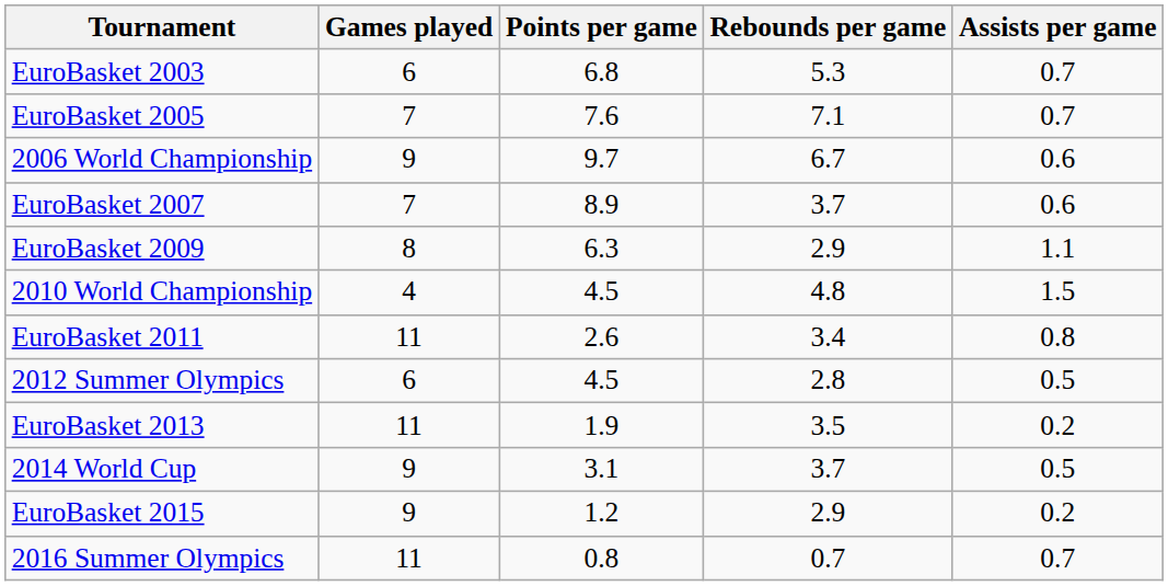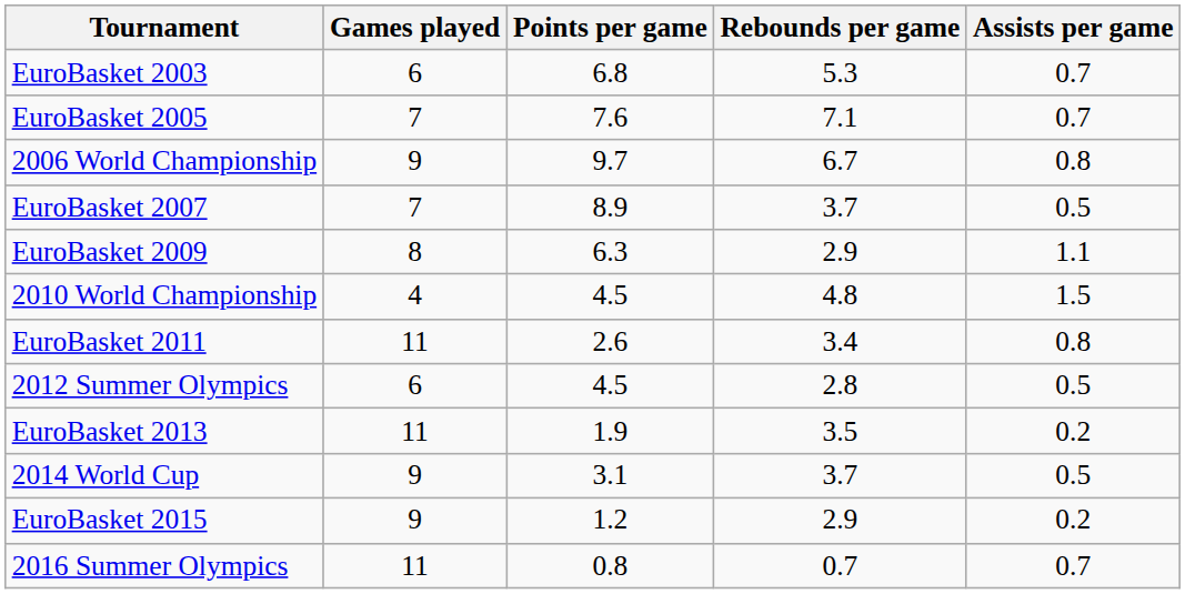2006 World Championship | Assists per game: 0.6 -> 0.8
EuroBasket 2007 | Assists per game: 0.6 -> 0.5
